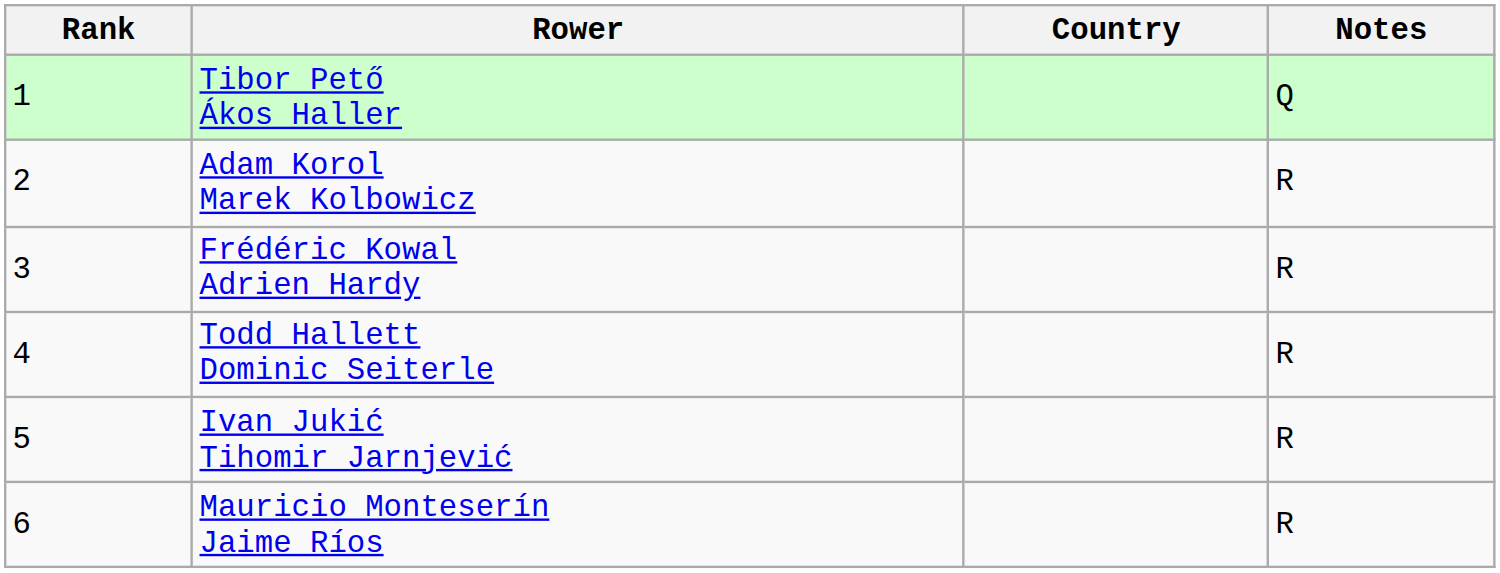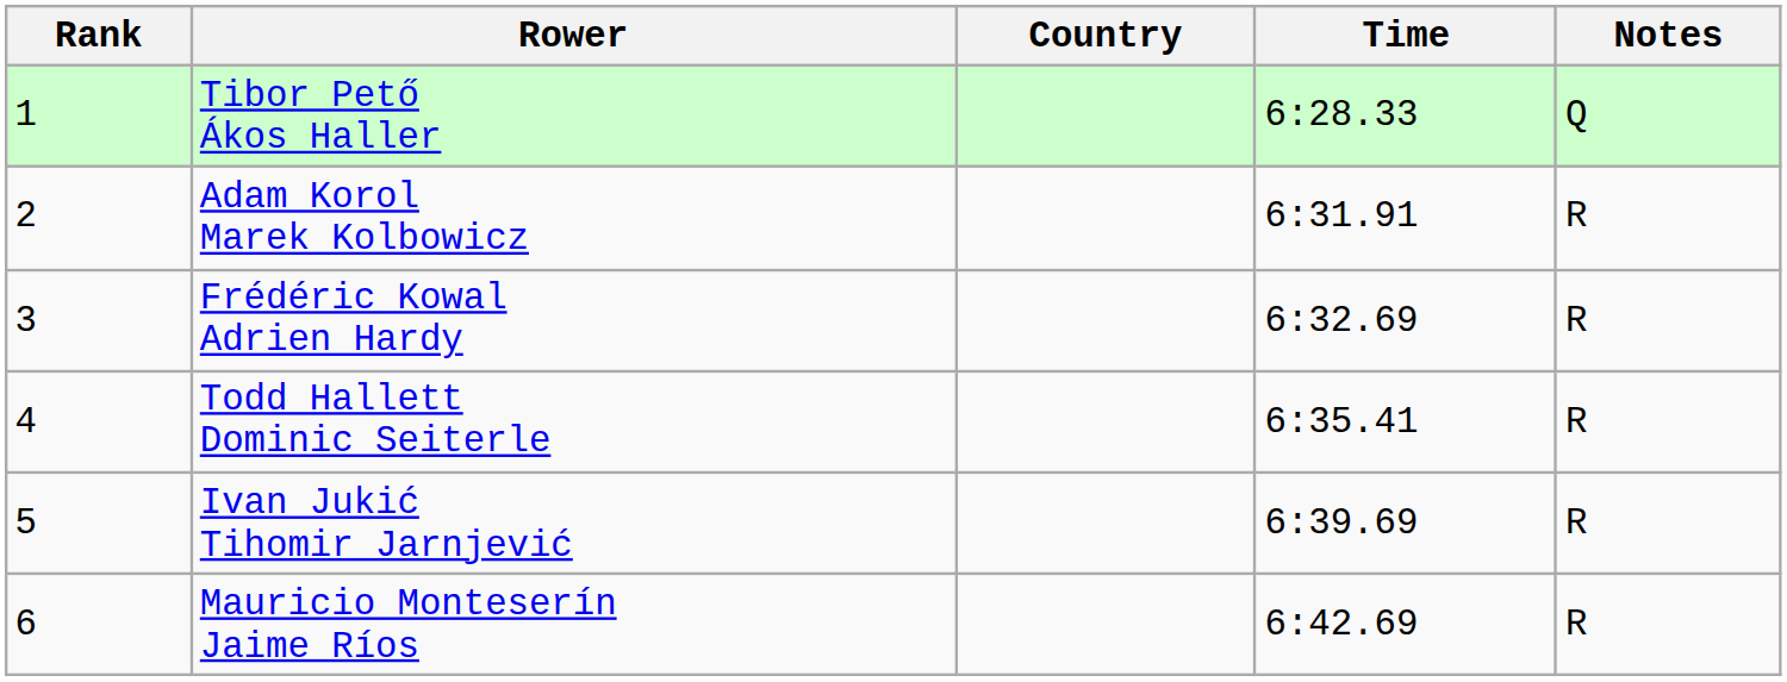+ column: Time | 6:28.33 | 6:31.91 | 6:32.69 | 6:35.41 | 6:39.69 | 6:42.69
